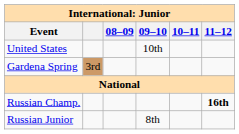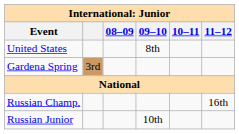United States | 09–10: 10th -> 8th
Russian Champ. | 11–12: bold -> normal
Russian Junior | 09–10: 8th -> 10th
